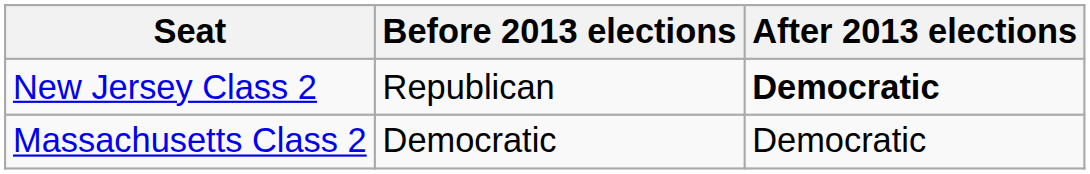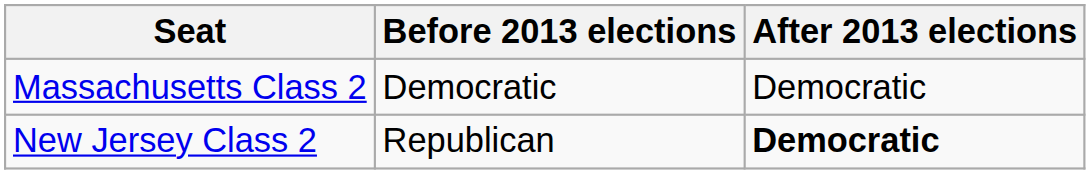rows swapped: Massachusetts Class 2 <-> New Jersey Class 2
